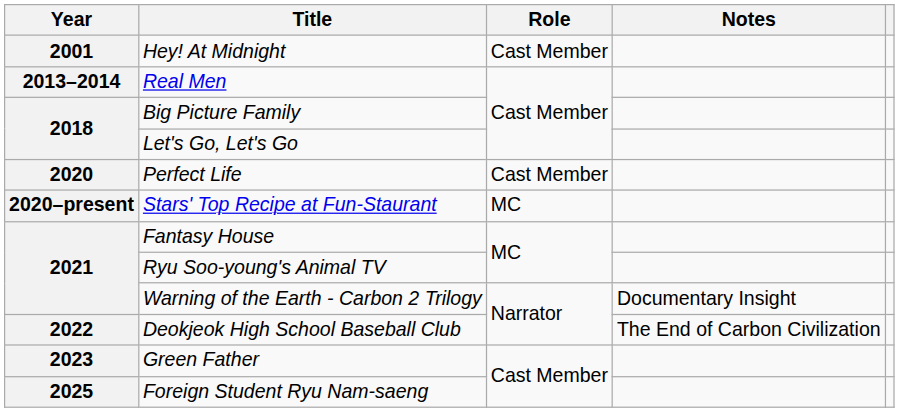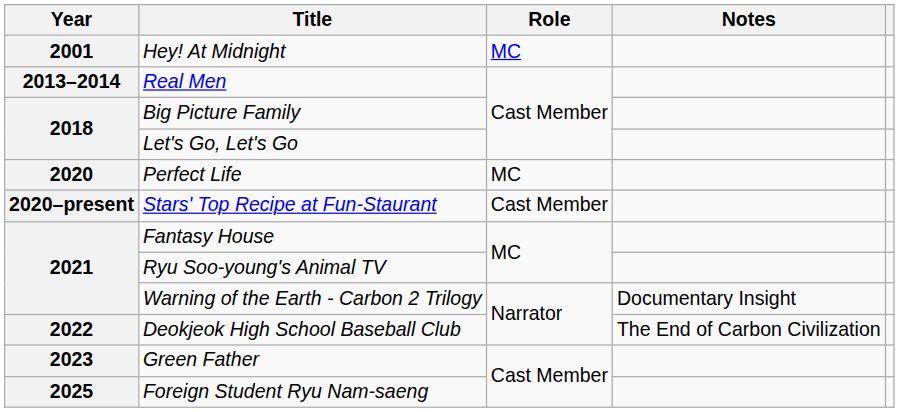Hey! At Midnight | Role: Cast Member -> MC
Perfect Life | Role: Cast Member -> MC
Stars' Top Recipe at Fun-Staurant | Role: MC -> Cast Member
